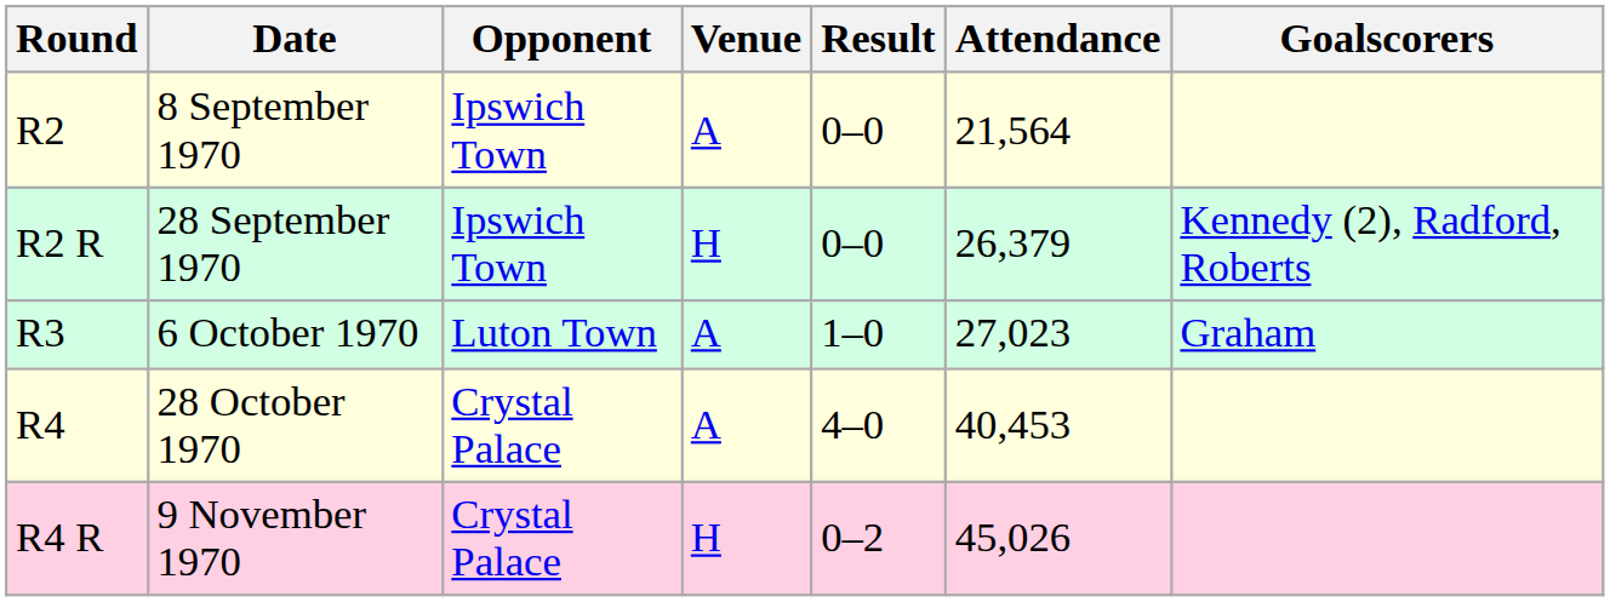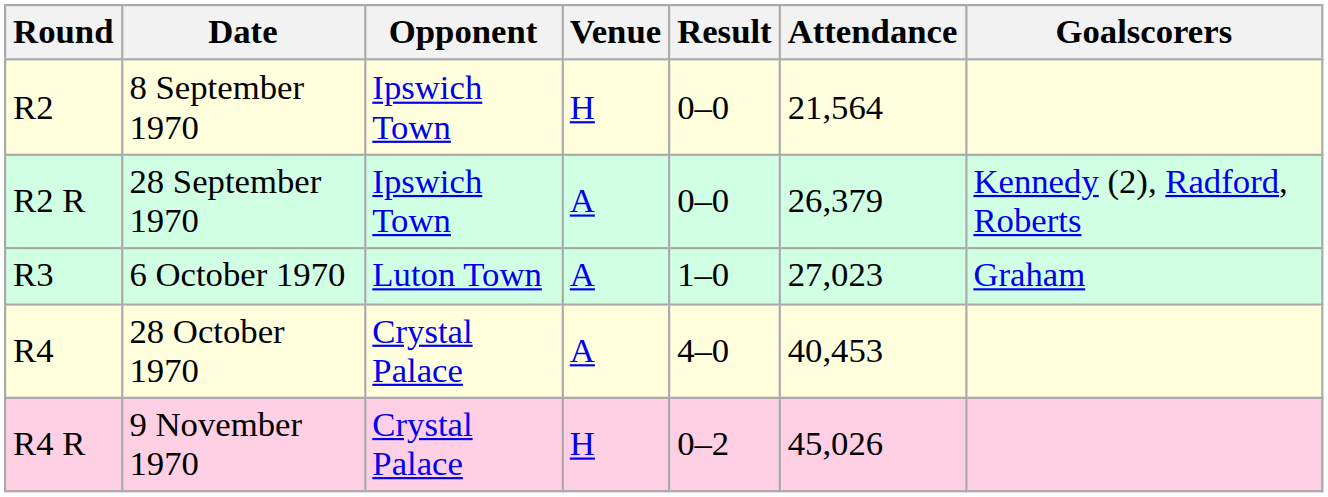8 September 1970 | Venue: A -> H
28 September 1970 | Venue: H -> A
